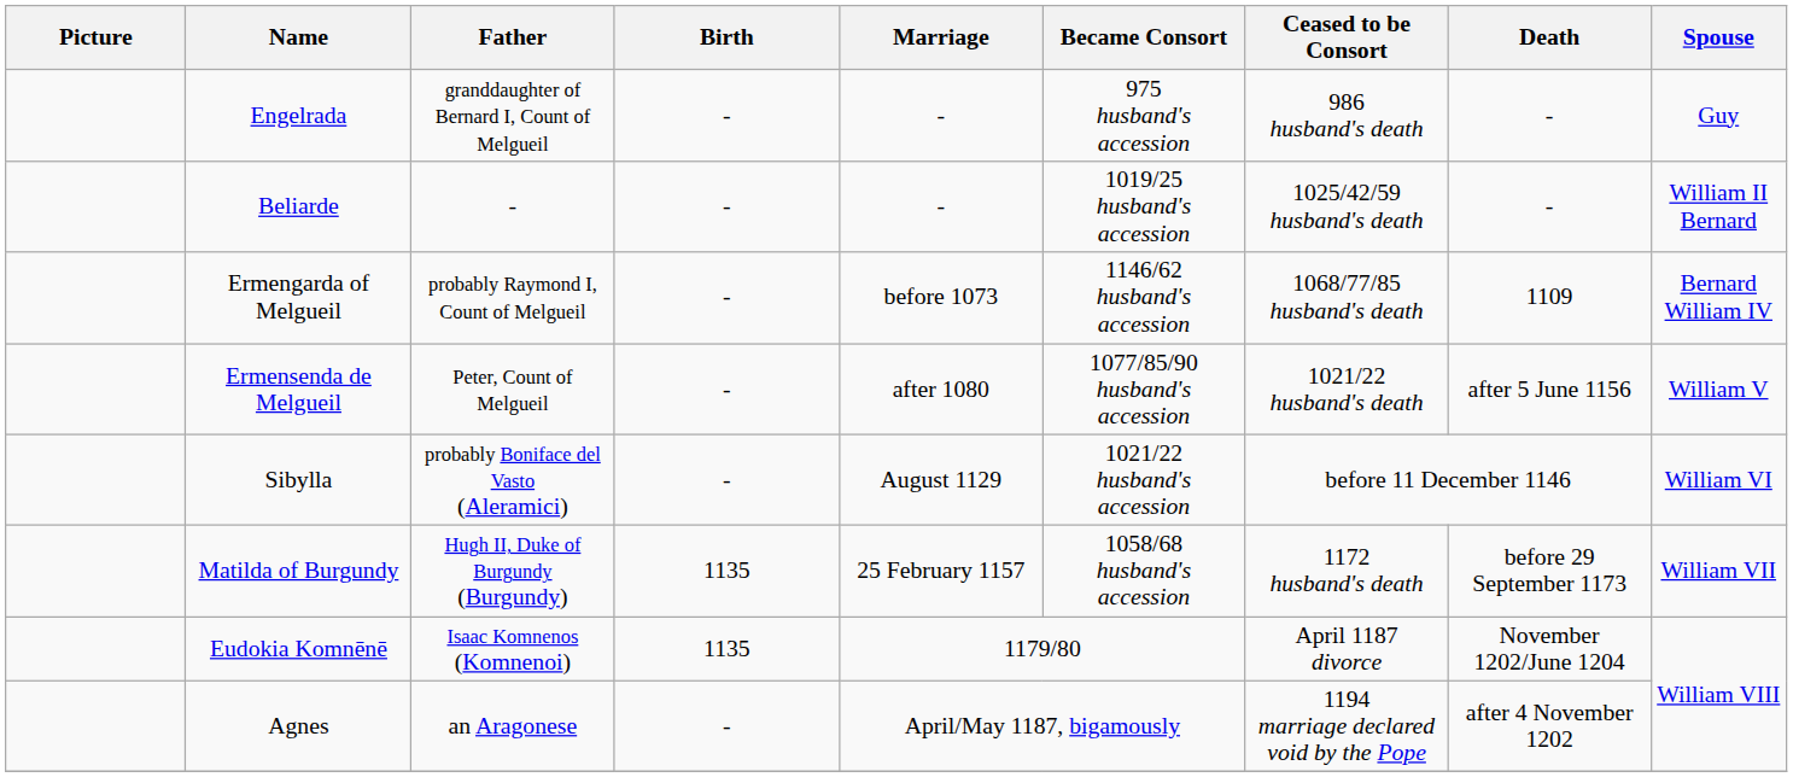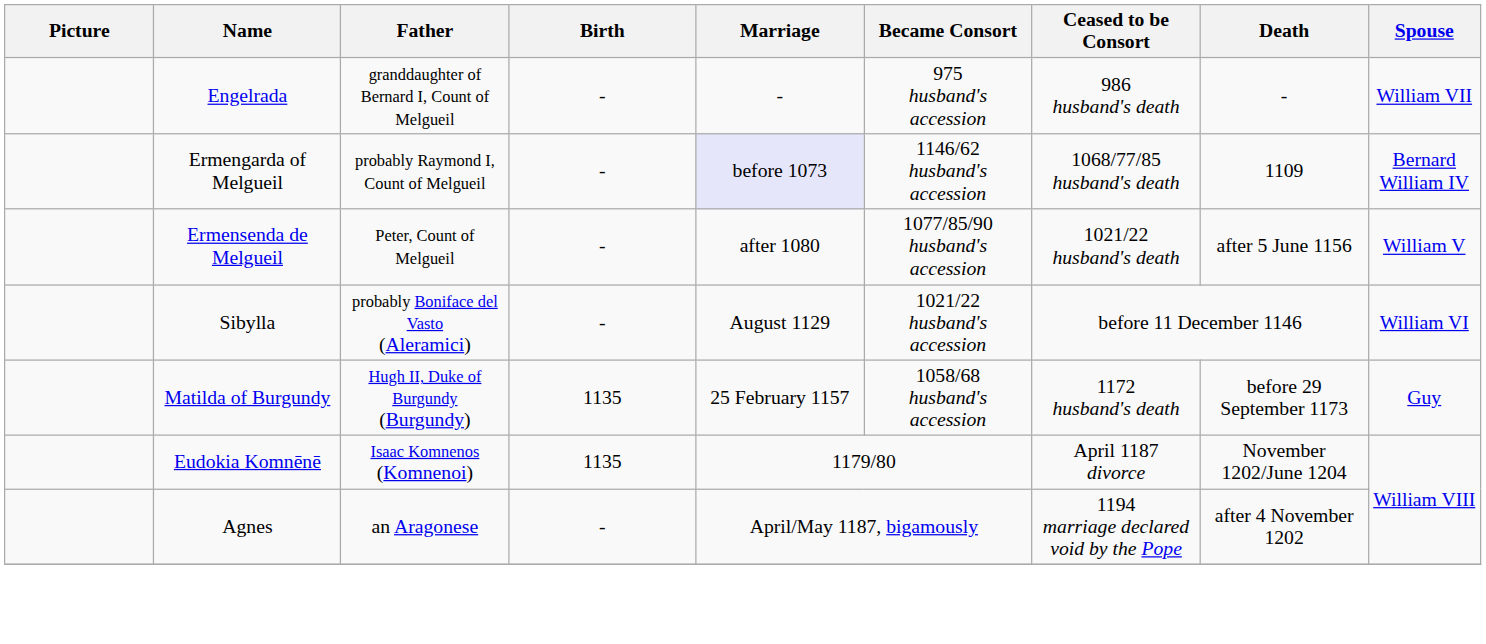Engelrada | Spouse: Guy -> William VII
- row: Beliarde | - | - | - | 1019/25 husband's accession | 1025/42/59 husband's death | - | William II Bernard
Ermengarda of Melgueil | Marriage: no background -> lavender background
Matilda of Burgundy | Spouse: William VII -> Guy
